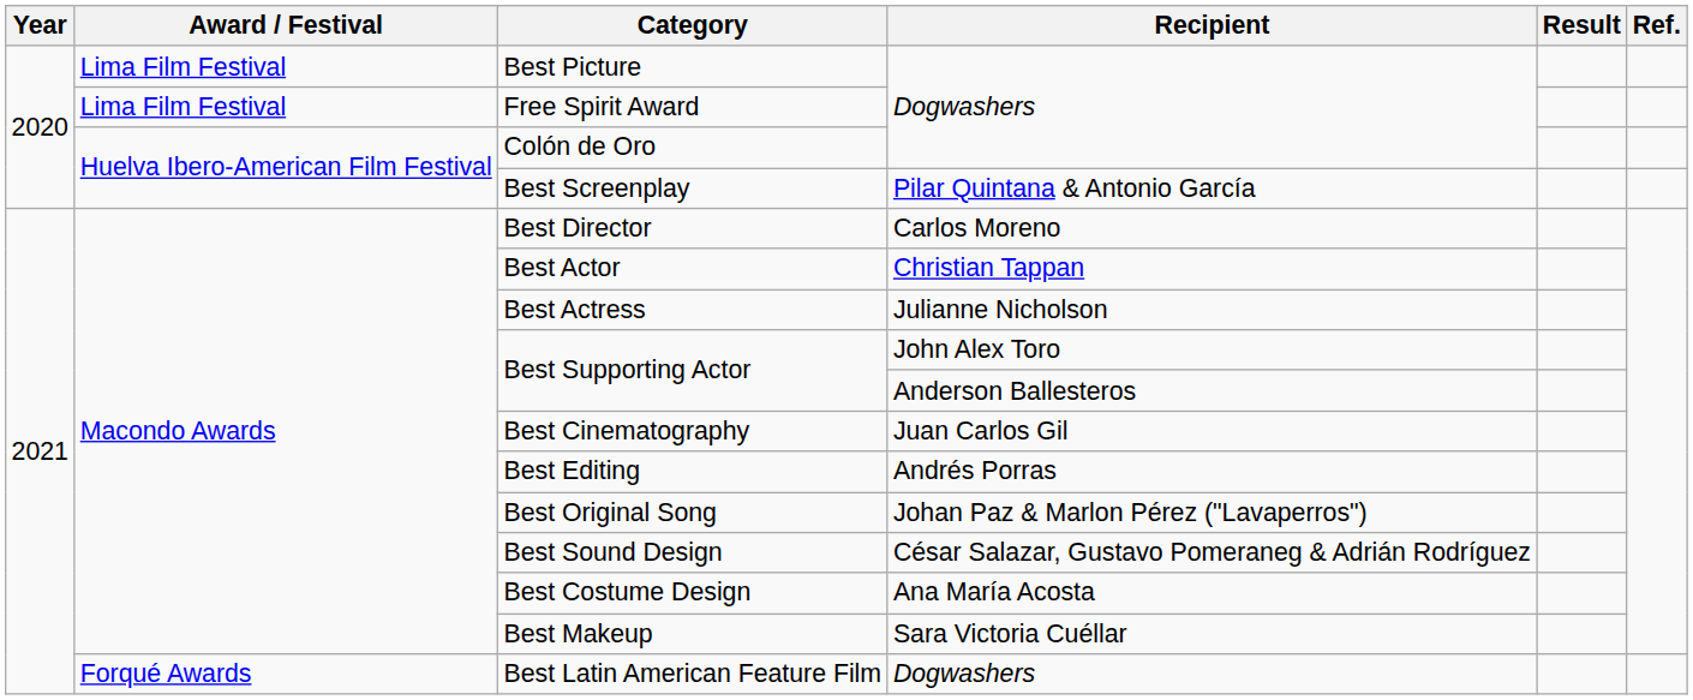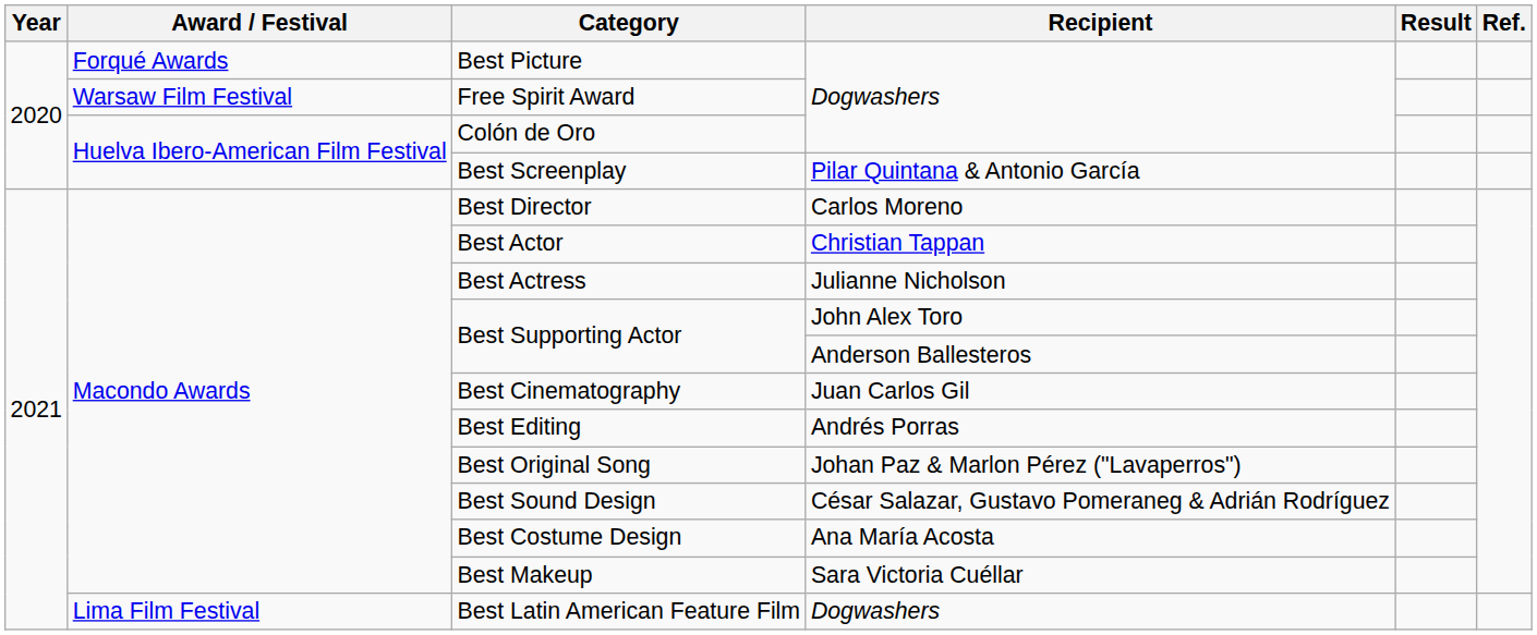Best Picture | Award / Festival: Lima Film Festival -> Forqué Awards
Free Spirit Award | Award / Festival: Lima Film Festival -> Warsaw Film Festival
Best Latin American Feature Film | Award / Festival: Forqué Awards -> Lima Film Festival
